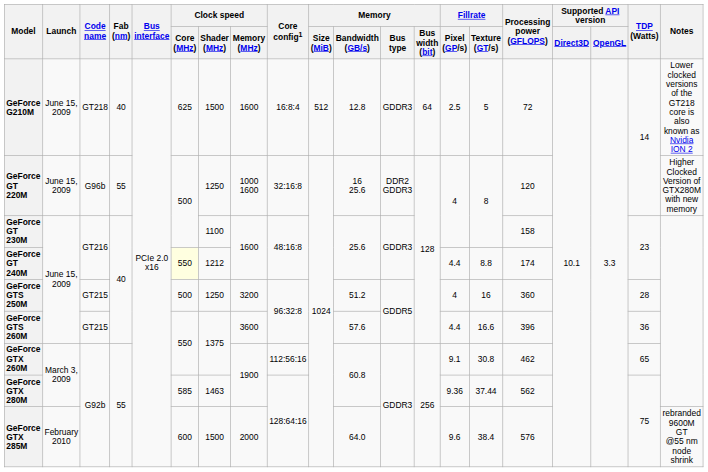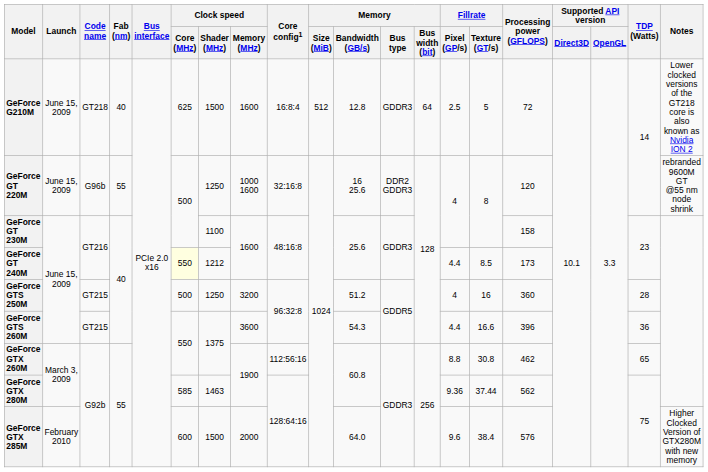GeForce GT 220M | Notes: Higher Clocked Version of GTX280M with new memory -> rebranded 9600M GT @55 nm node shrink
GeForce GT 240M | Fillrate / Texture (GT/s): 8.8 -> 8.5
GeForce GT 240M | Processing power (GFLOPS): 174 -> 173
GeForce GTS 260M | Memory / Bandwidth (GB/s): 57.6 -> 54.3
GeForce GTX 260M | Fillrate / Pixel (GP/s): 9.1 -> 8.8
GeForce GTX 285M | Notes: rebranded 9600M GT @55 nm node shrink -> Higher Clocked Version of GTX280M with new memory
